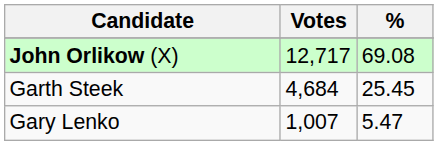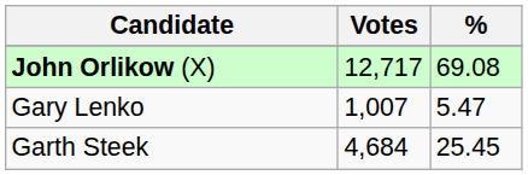rows swapped: Garth Steek <-> Gary Lenko
